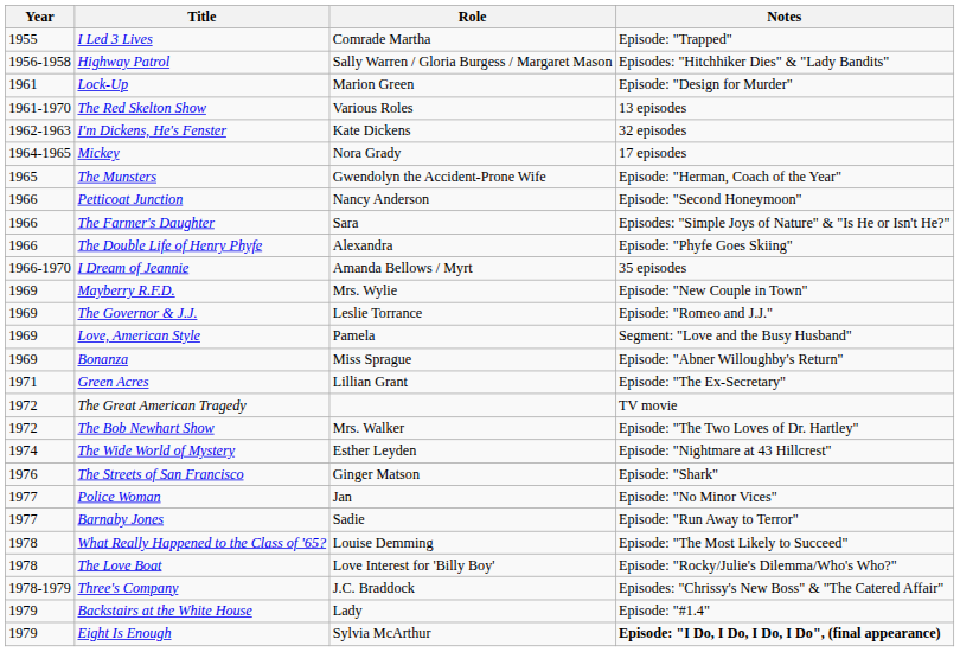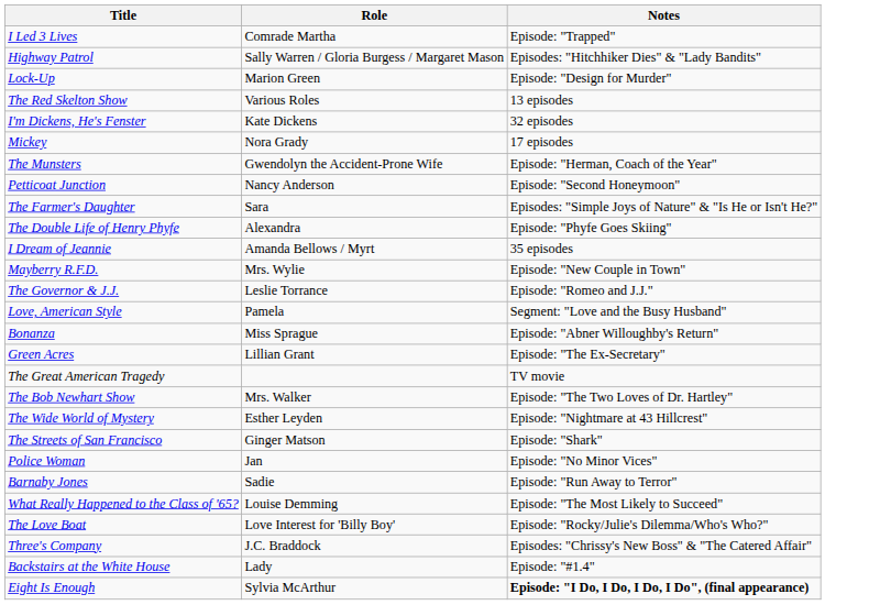- column: Year | 1955 | 1956-1958 | 1961 | 1961-1970 | 1962-1963 | 1964-1965 | 1965 | 1966 | 1966 | 1966 | 1966-1970 | 1969 | 1969 | 1969 | 1969 | 1971 | 1972 | 1972 | 1974 | 1976 | 1977 | 1977 | 1978 | 1978 | 1978-1979 | 1979 | 1979
